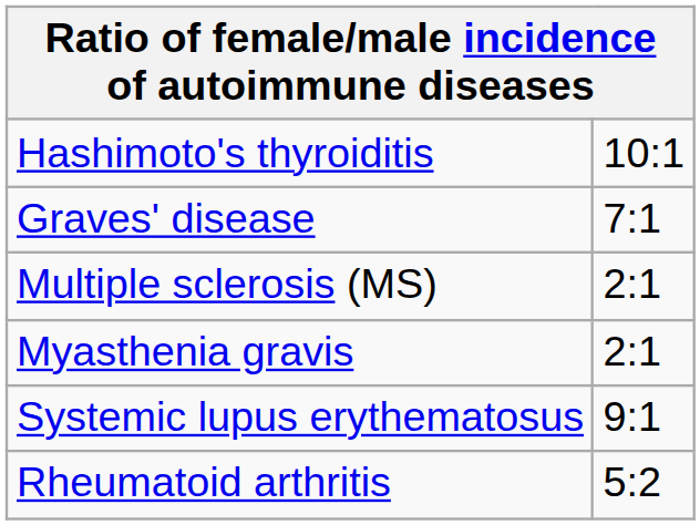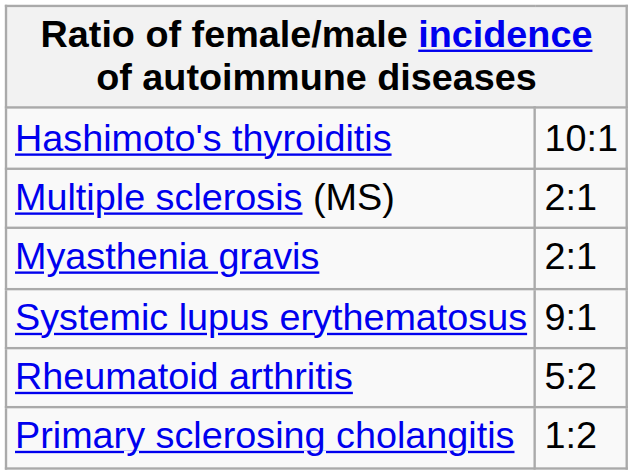- row: Graves' disease | 7:1
+ row: Primary sclerosing cholangitis | 1:2
